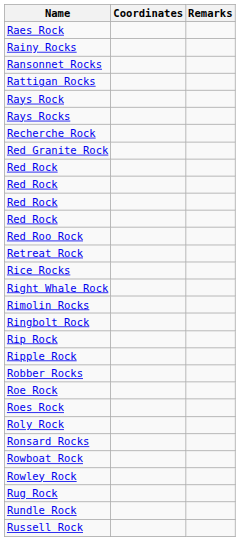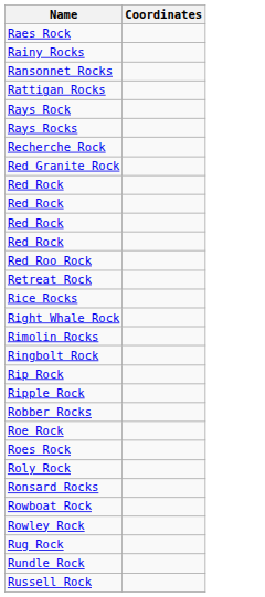- column: Remarks
